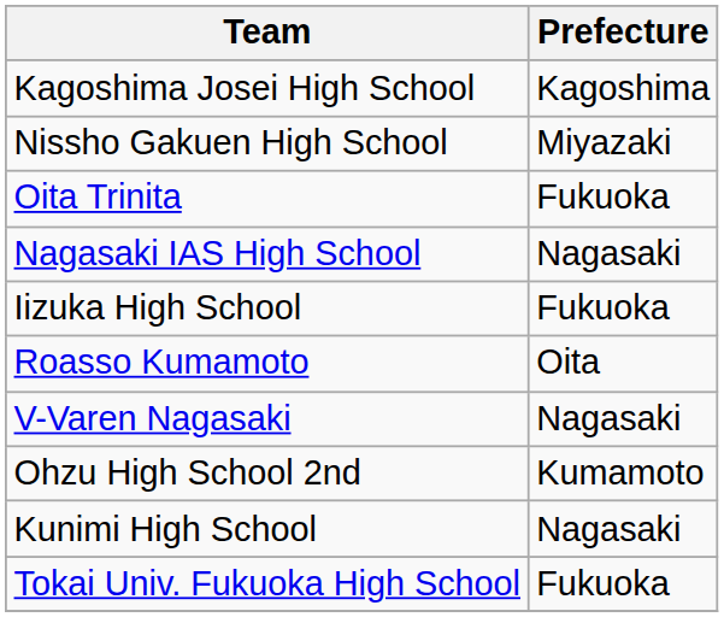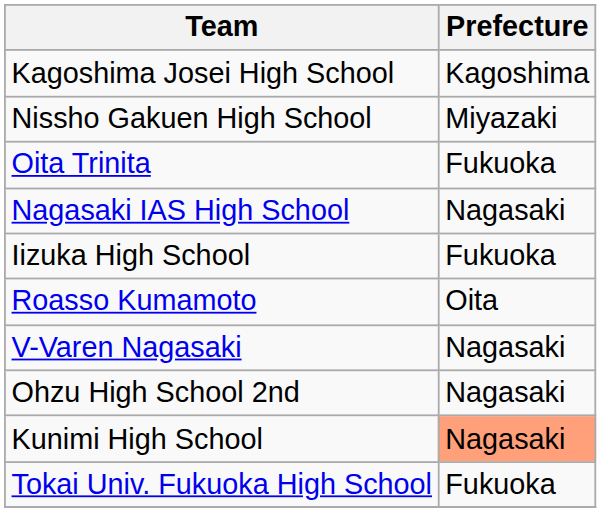Ohzu High School 2nd | Prefecture: Kumamoto -> Nagasaki
Kunimi High School | Prefecture: no background -> lightsalmon background
